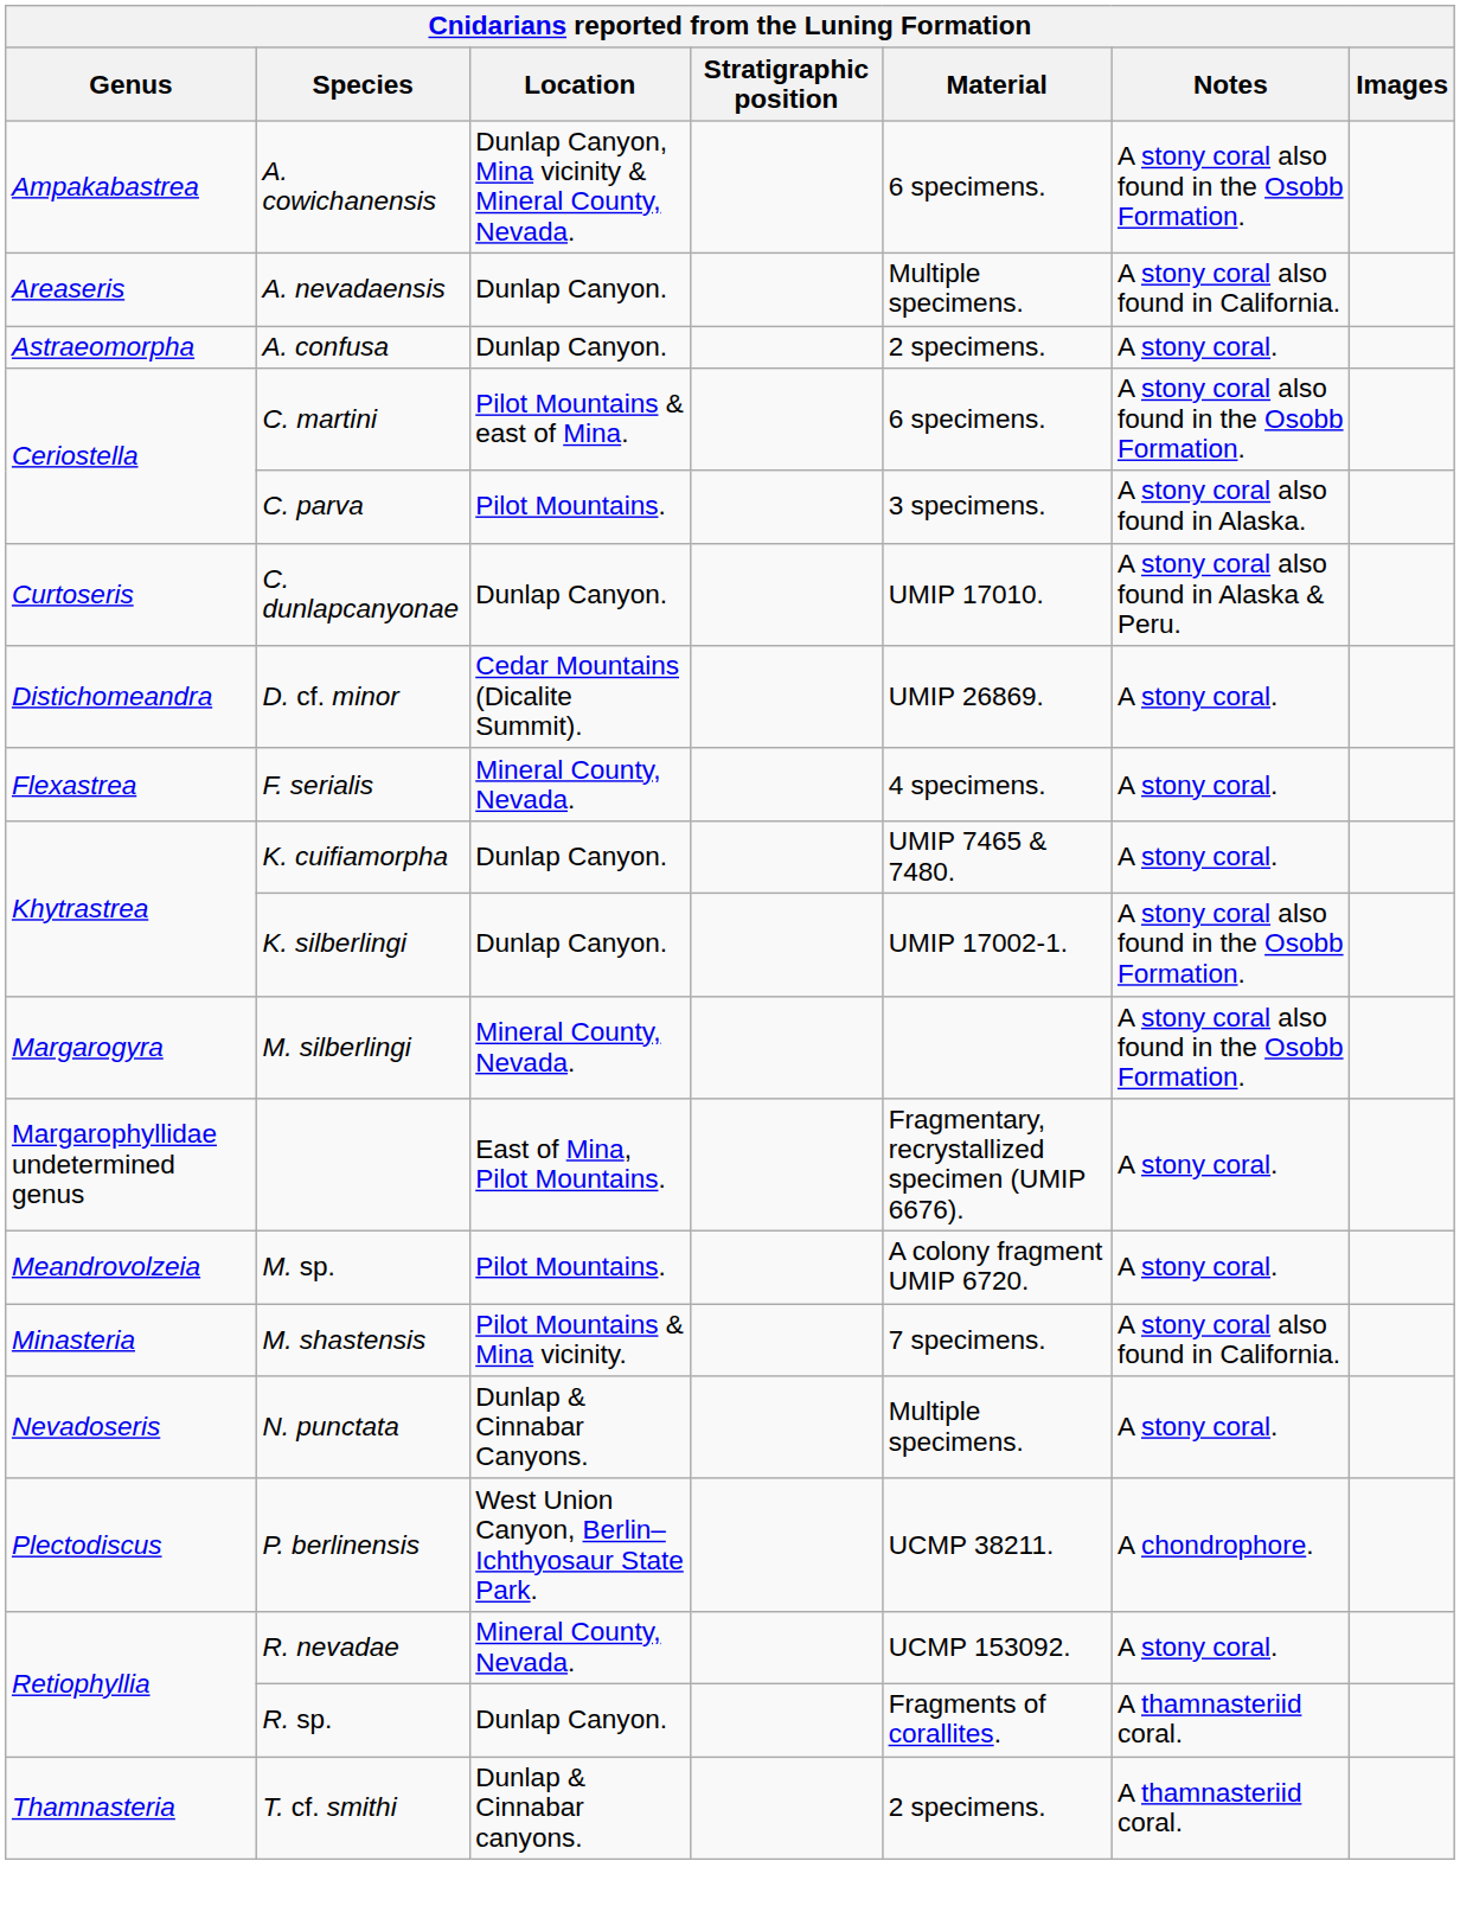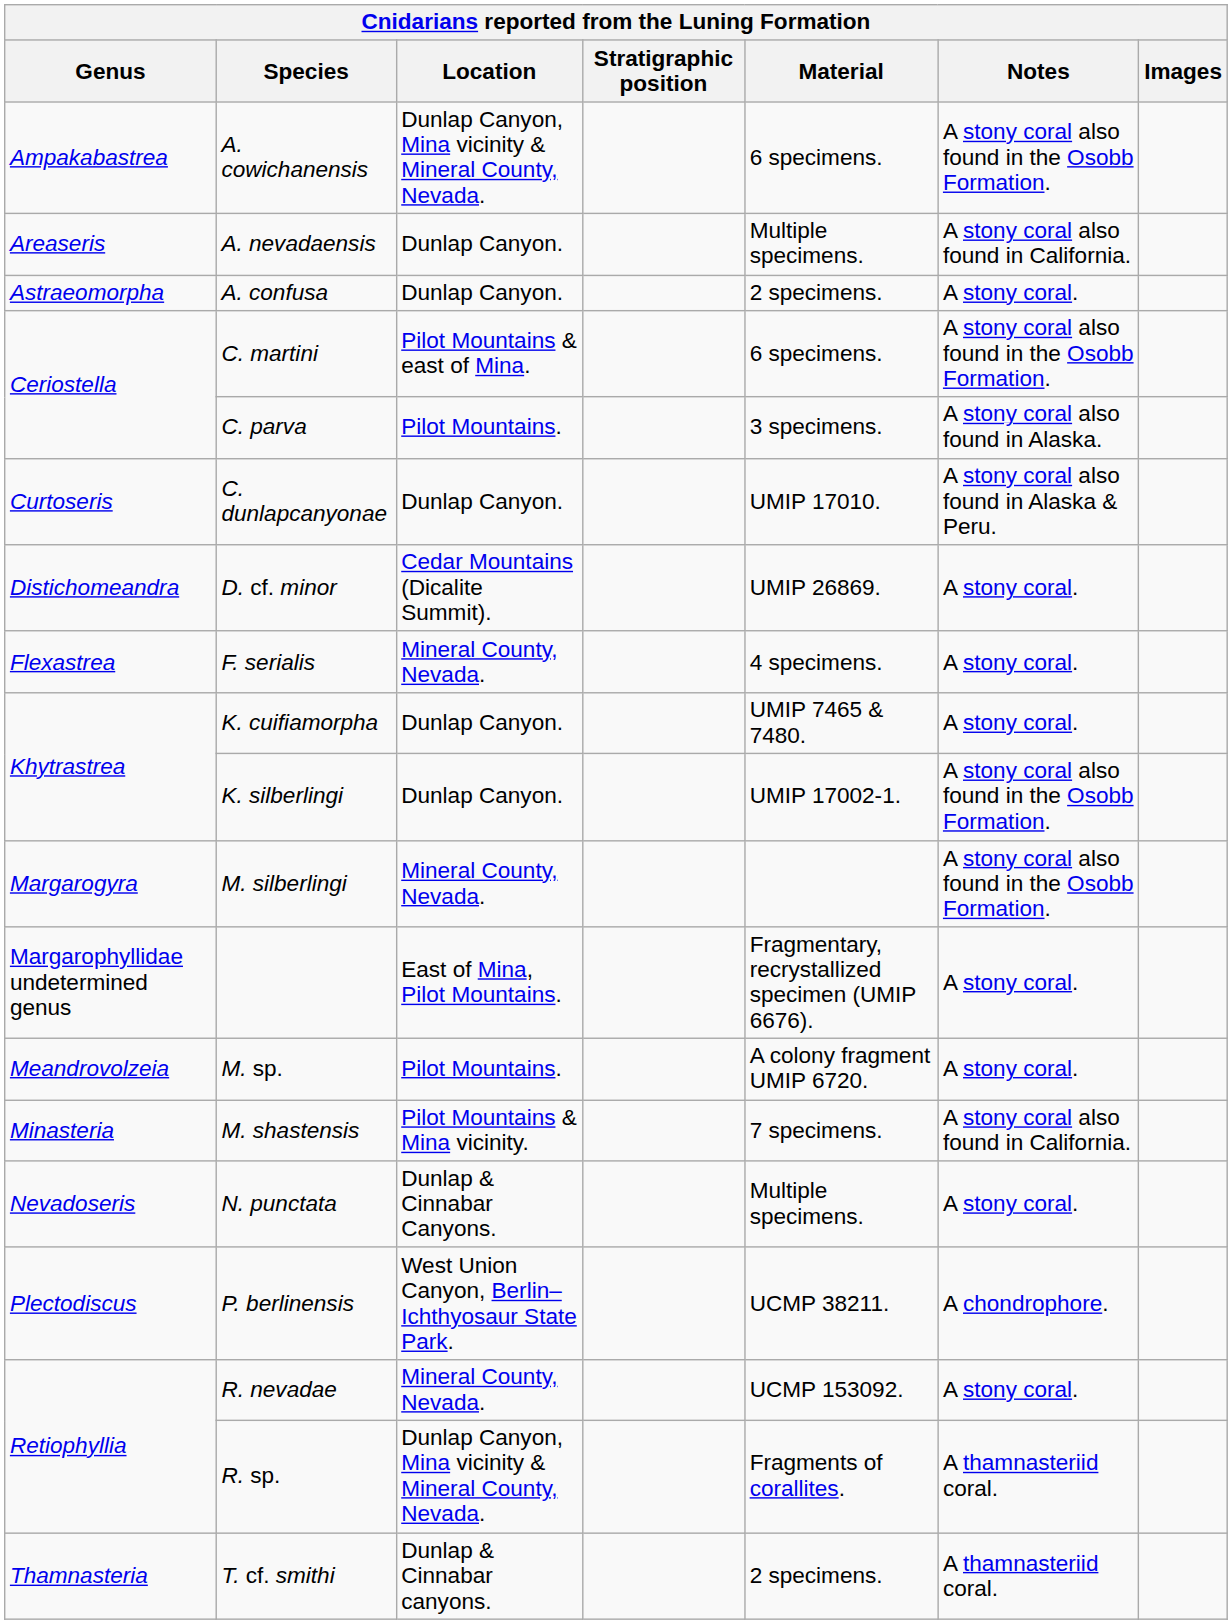R. sp. | Location: Dunlap Canyon. -> Dunlap Canyon, Mina vicinity & Mineral County, Nevada.
